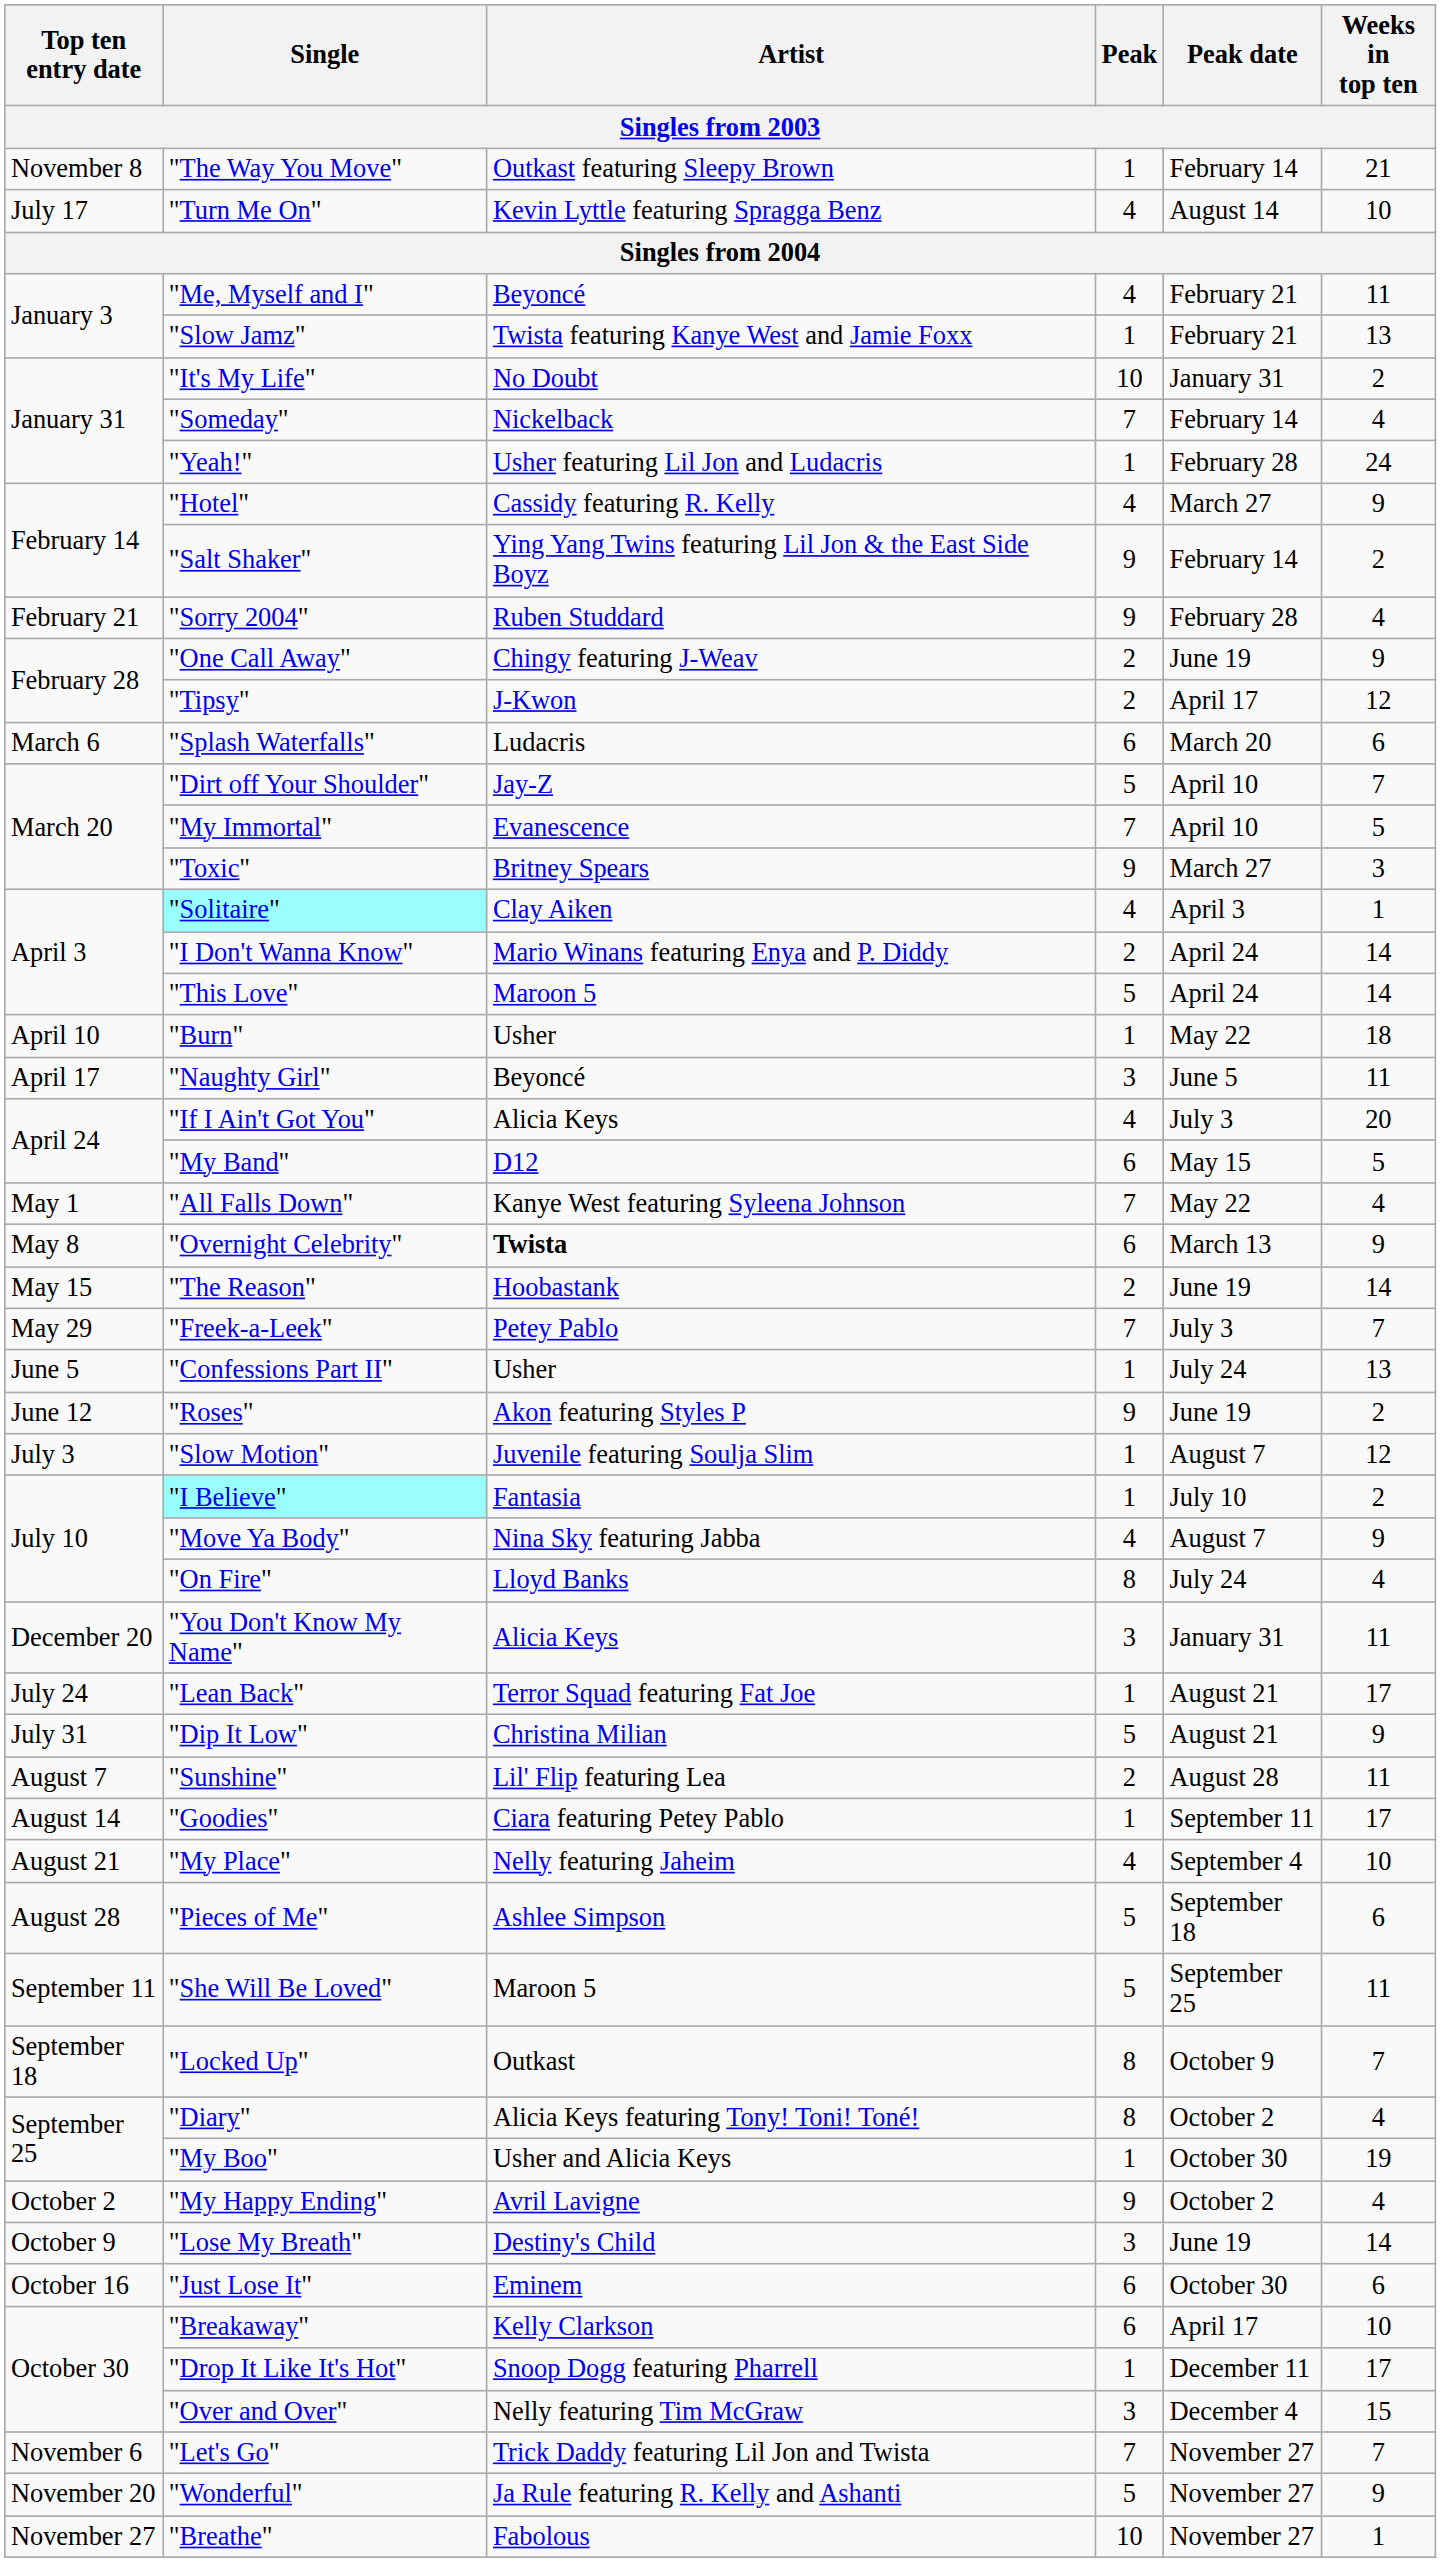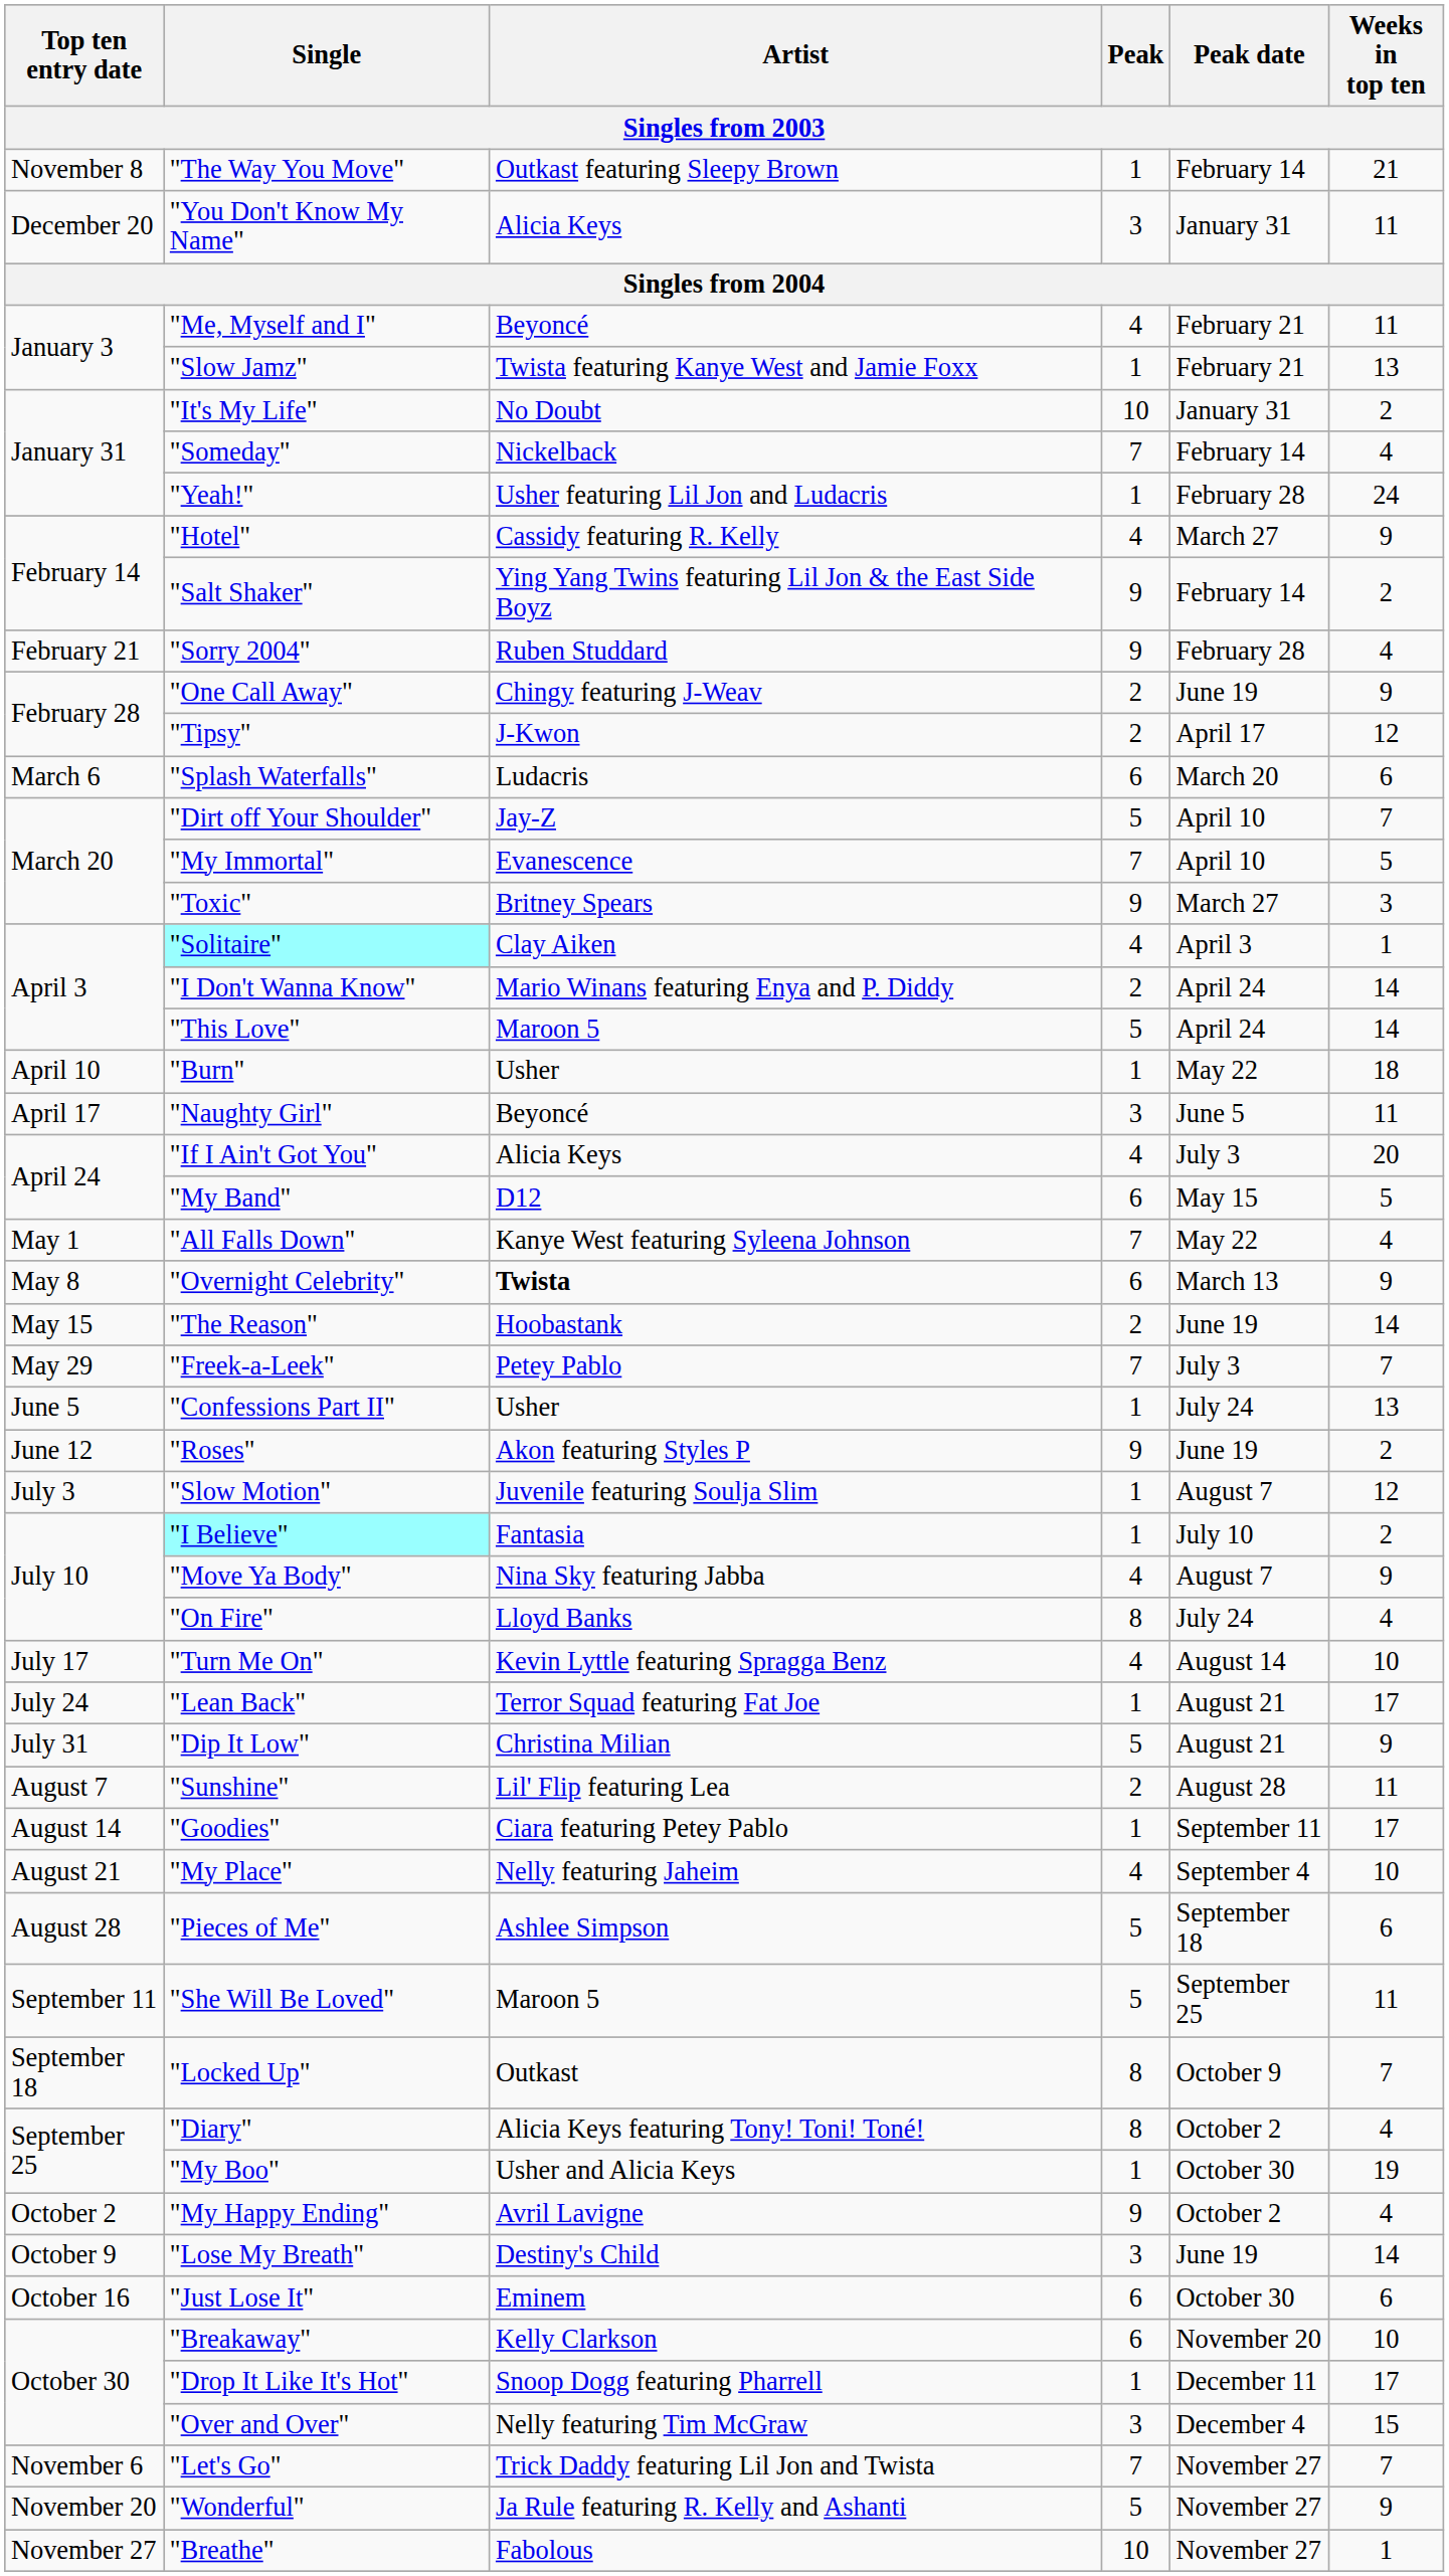rows swapped: "You Don't Know My Name" <-> "Turn Me On"
"Breakaway" | Peak date: April 17 -> November 20
